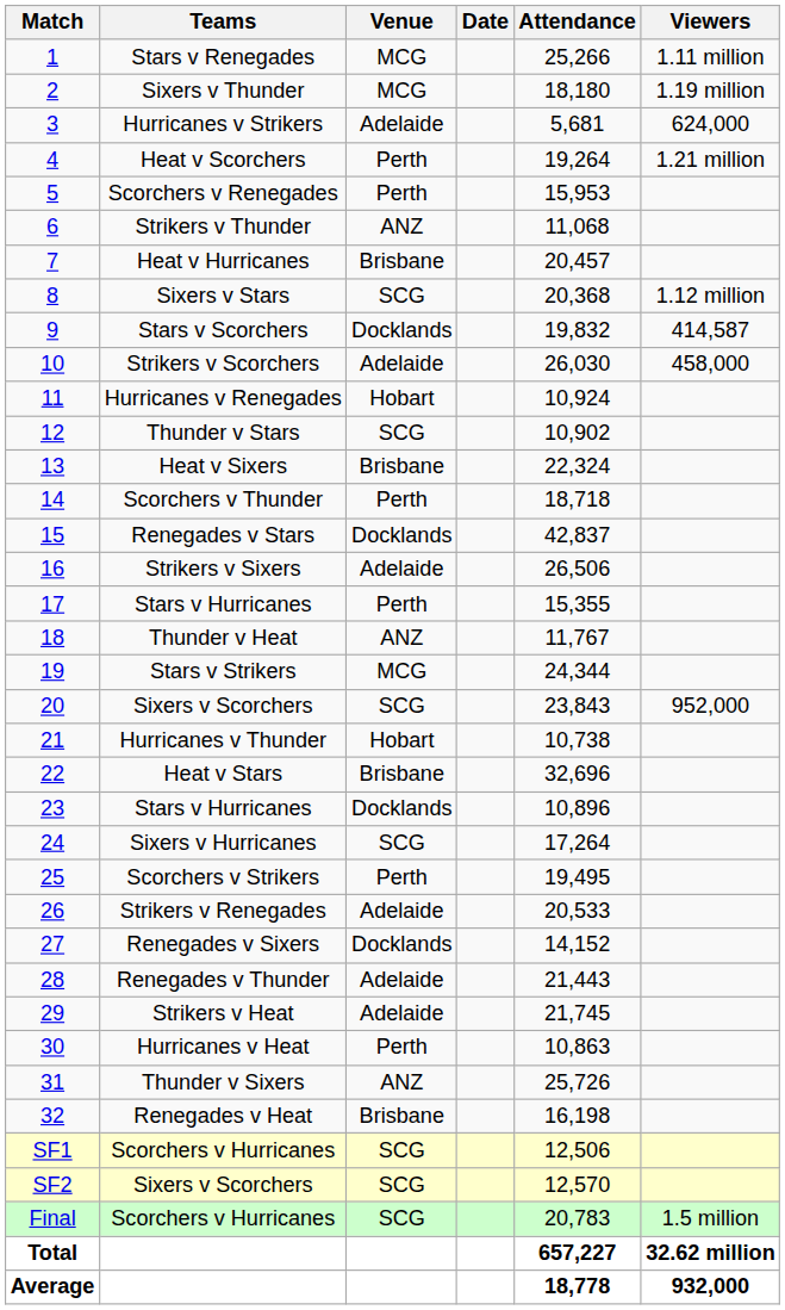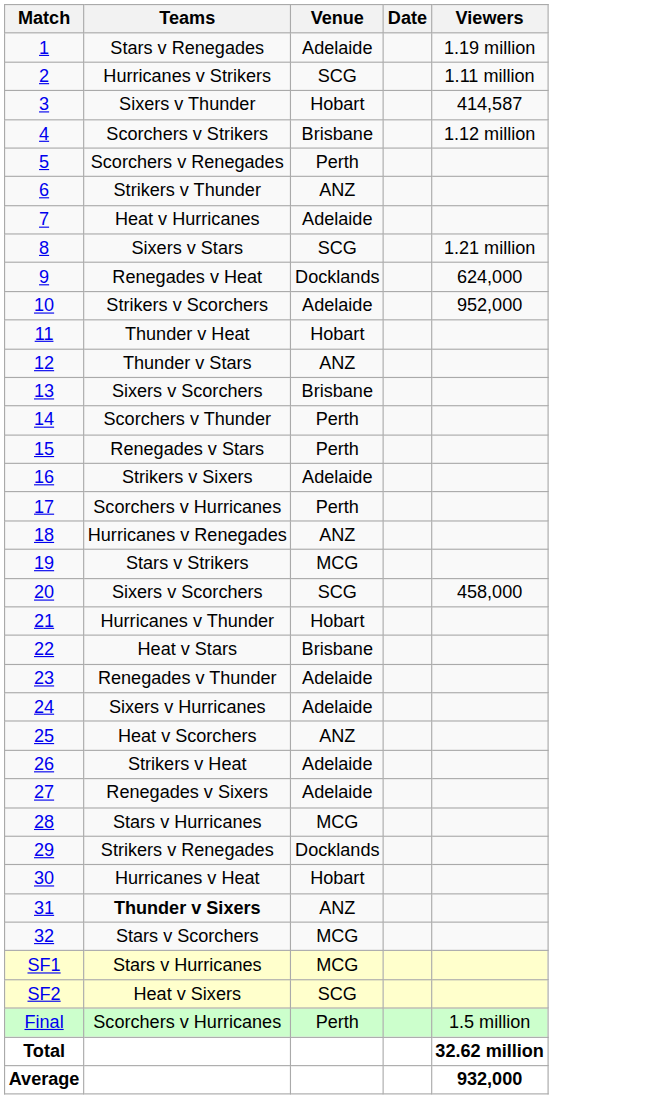- column: Attendance | 25,266 | 18,180 | 5,681 | 19,264 | 15,953 | 11,068 | 20,457 | 20,368 | 19,832 | 26,030 | 10,924 | 10,902 | 22,324 | 18,718 | 42,837 | 26,506 | 15,355 | 11,767 | 24,344 | 23,843 | 10,738 | 32,696 | 10,896 | 17,264 | 19,495 | 20,533 | 14,152 | 21,443 | 21,745 | 10,863 | 25,726 | 16,198 | 12,506 | 12,570 | 20,783 | 657,227 | 18,778
1 | Venue: MCG -> Adelaide
1 | Viewers: 1.11 million -> 1.19 million
2 | Teams: Sixers v Thunder -> Hurricanes v Strikers
2 | Venue: MCG -> SCG
2 | Viewers: 1.19 million -> 1.11 million
3 | Teams: Hurricanes v Strikers -> Sixers v Thunder
3 | Venue: Adelaide -> Hobart
3 | Viewers: 624,000 -> 414,587
4 | Teams: Heat v Scorchers -> Scorchers v Strikers
4 | Venue: Perth -> Brisbane
4 | Viewers: 1.21 million -> 1.12 million
7 | Venue: Brisbane -> Adelaide
8 | Viewers: 1.12 million -> 1.21 million
9 | Teams: Stars v Scorchers -> Renegades v Heat
9 | Viewers: 414,587 -> 624,000
10 | Viewers: 458,000 -> 952,000
11 | Teams: Hurricanes v Renegades -> Thunder v Heat
12 | Venue: SCG -> ANZ
13 | Teams: Heat v Sixers -> Sixers v Scorchers
15 | Venue: Docklands -> Perth
17 | Teams: Stars v Hurricanes -> Scorchers v Hurricanes
18 | Teams: Thunder v Heat -> Hurricanes v Renegades
20 | Viewers: 952,000 -> 458,000
23 | Teams: Stars v Hurricanes -> Renegades v Thunder
23 | Venue: Docklands -> Adelaide
24 | Venue: SCG -> Adelaide
25 | Teams: Scorchers v Strikers -> Heat v Scorchers
25 | Venue: Perth -> ANZ
26 | Teams: Strikers v Renegades -> Strikers v Heat
27 | Venue: Docklands -> Adelaide
28 | Teams: Renegades v Thunder -> Stars v Hurricanes
28 | Venue: Adelaide -> MCG
29 | Teams: Strikers v Heat -> Strikers v Renegades
29 | Venue: Adelaide -> Docklands
30 | Venue: Perth -> Hobart
31 | Teams: normal -> bold
32 | Teams: Renegades v Heat -> Stars v Scorchers
32 | Venue: Brisbane -> MCG
SF1 | Teams: Scorchers v Hurricanes -> Stars v Hurricanes
SF1 | Venue: SCG -> MCG
SF2 | Teams: Sixers v Scorchers -> Heat v Sixers
Final | Venue: SCG -> Perth
